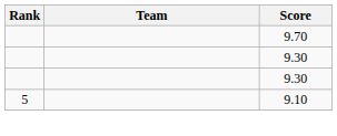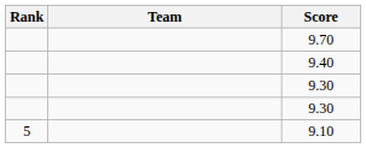+ row: 9.40
